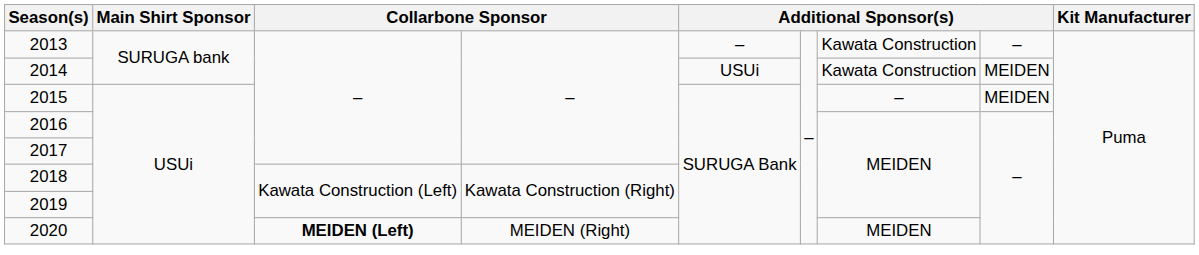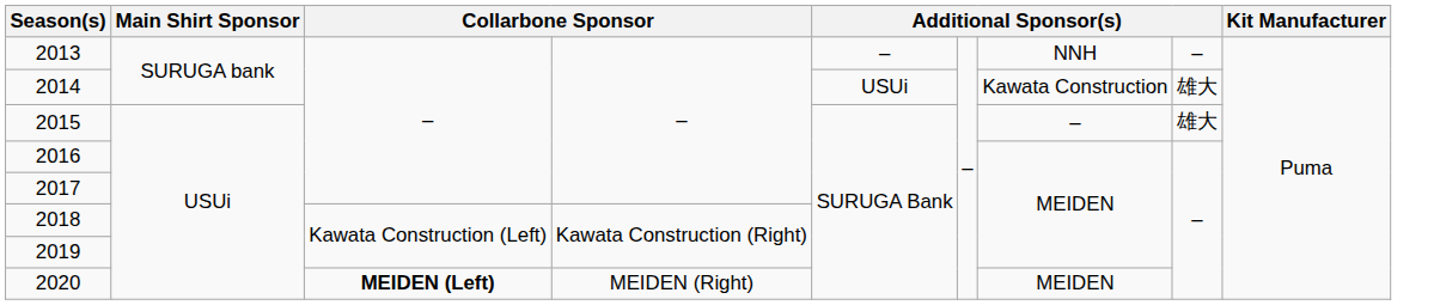2013 | column 7: Kawata Construction -> NNH
2014 | column 8: MEIDEN -> 雄大
2015 | column 8: MEIDEN -> 雄大
